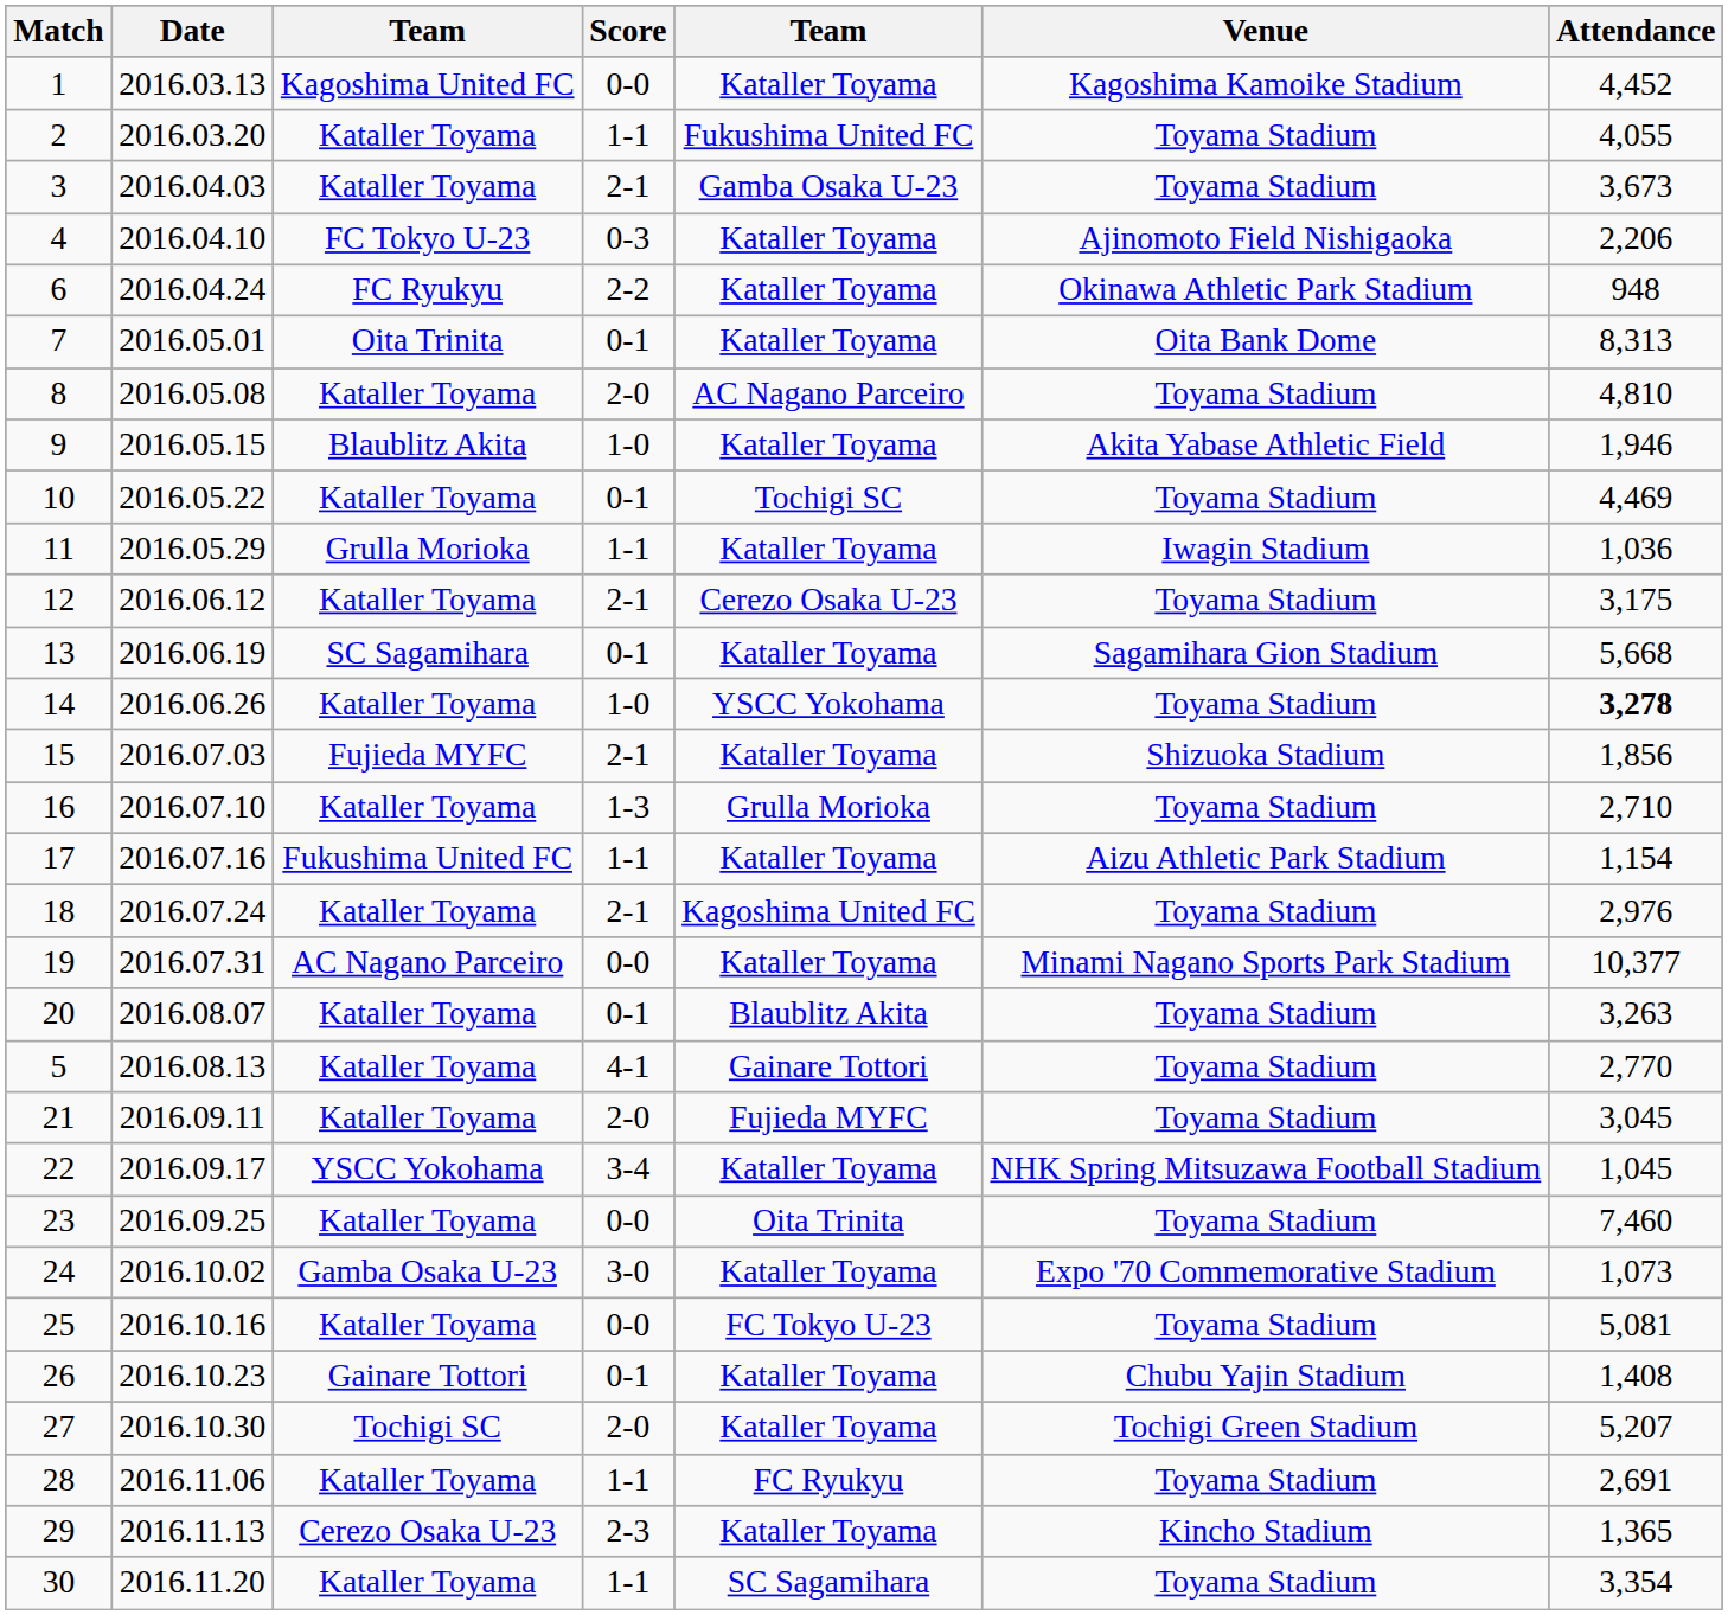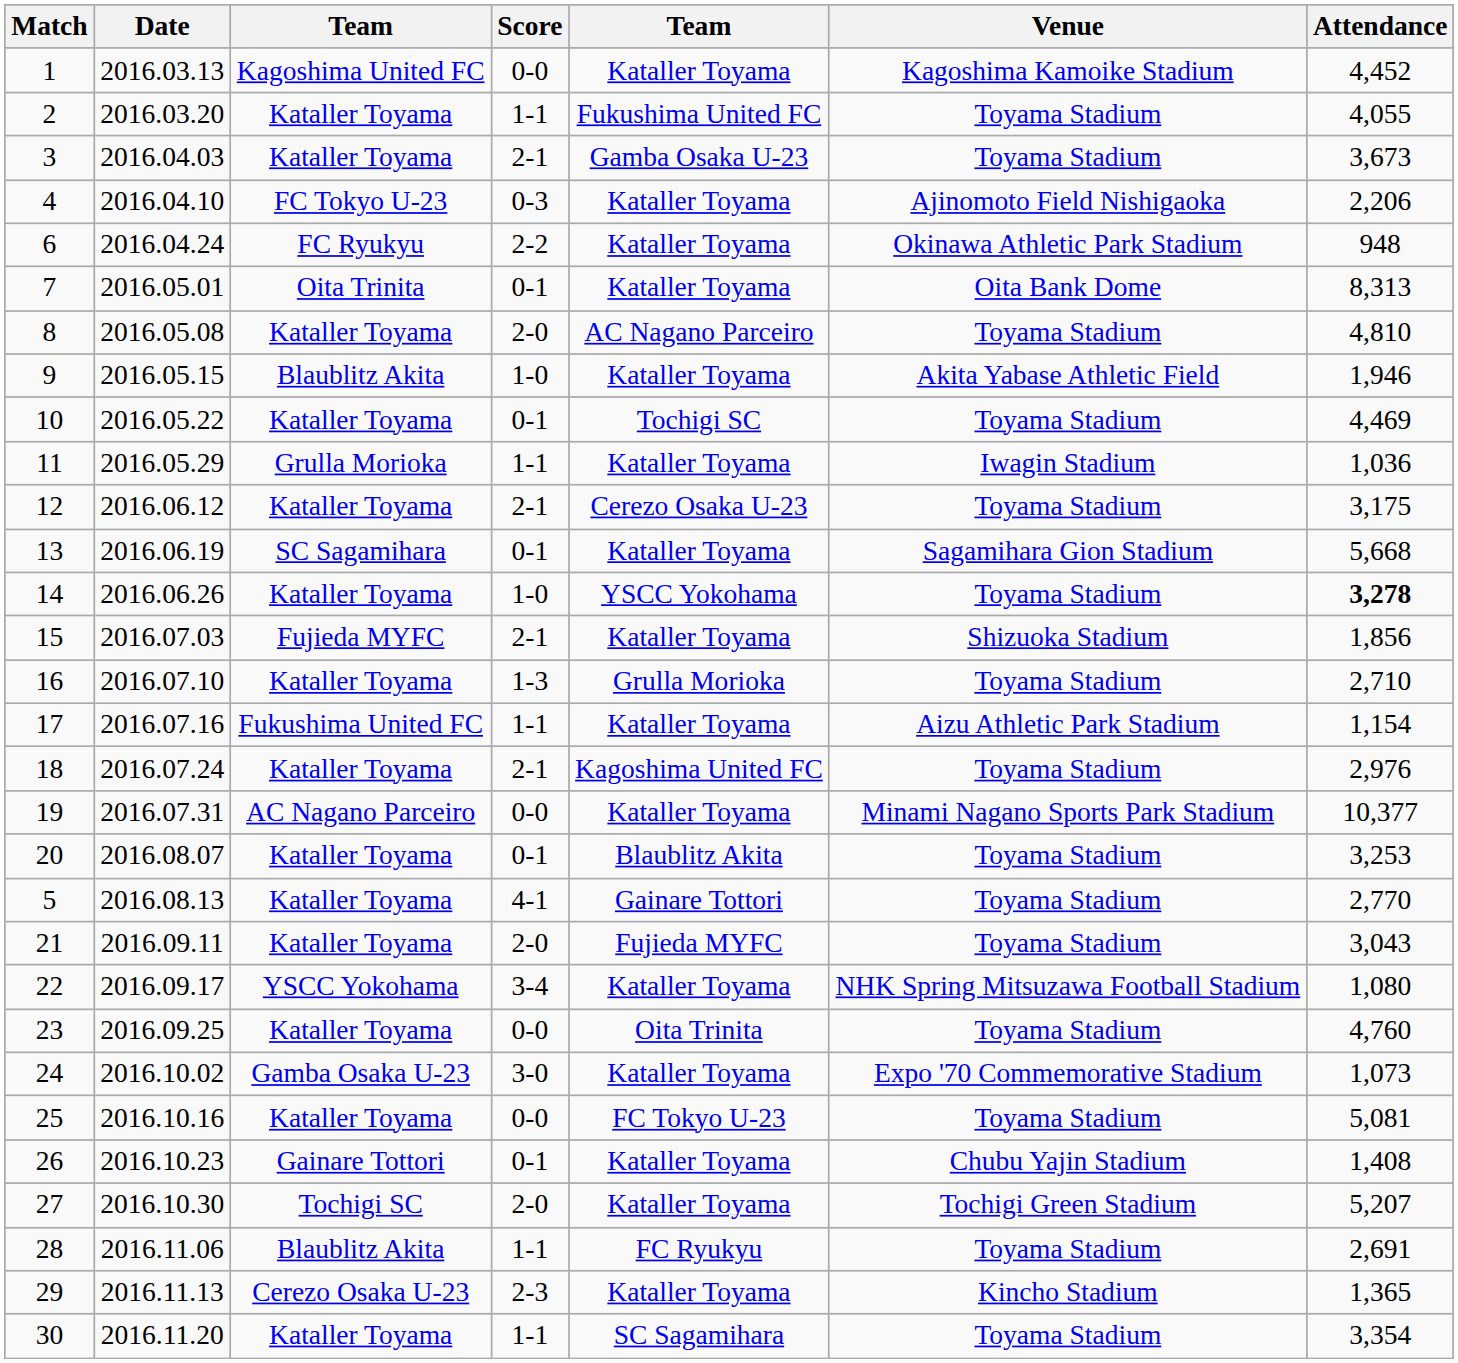20 | Attendance: 3,263 -> 3,253
21 | Attendance: 3,045 -> 3,043
22 | Attendance: 1,045 -> 1,080
23 | Attendance: 7,460 -> 4,760
28 | column 3: Kataller Toyama -> Blaublitz Akita
